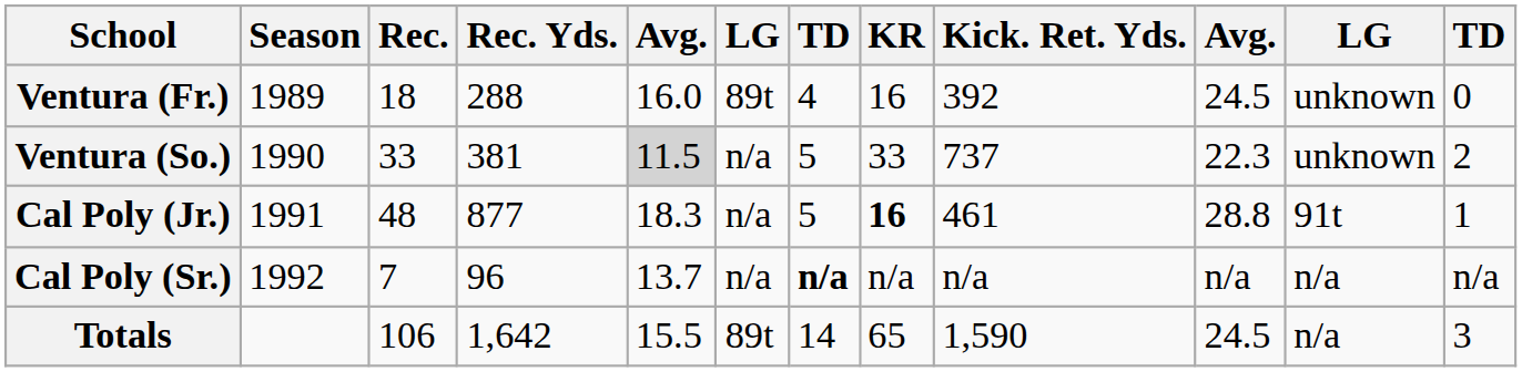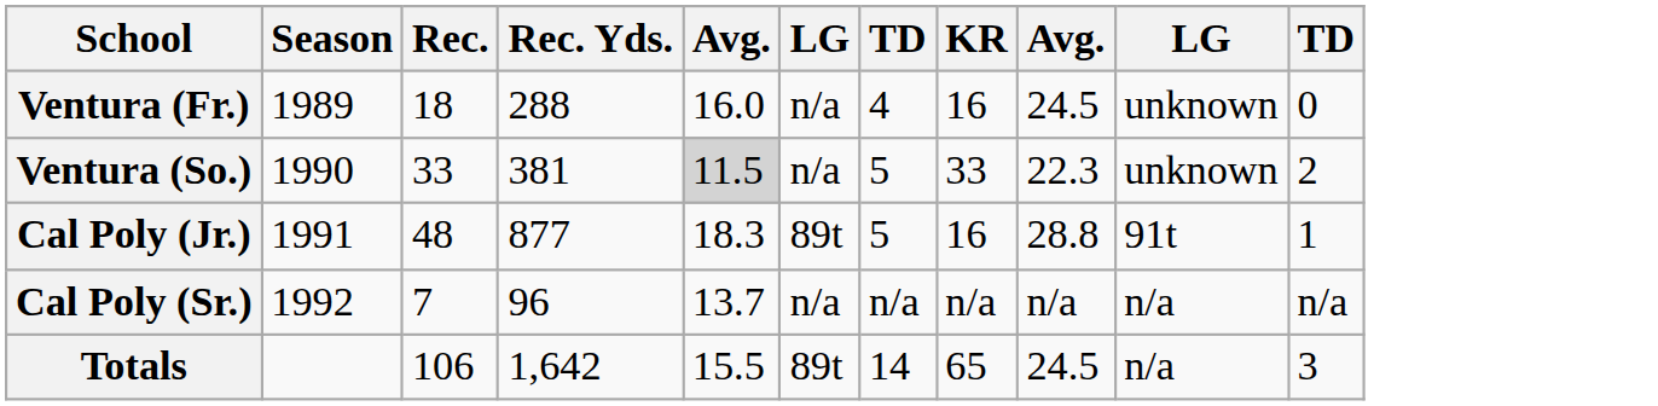- column: Kick. Ret. Yds. | 392 | 737 | 461 | n/a | 1,590
Ventura (Fr.) | column 6: 89t -> n/a
Cal Poly (Jr.) | column 6: n/a -> 89t
Cal Poly (Jr.) | KR: bold -> normal
Cal Poly (Sr.) | column 7: bold -> normal
